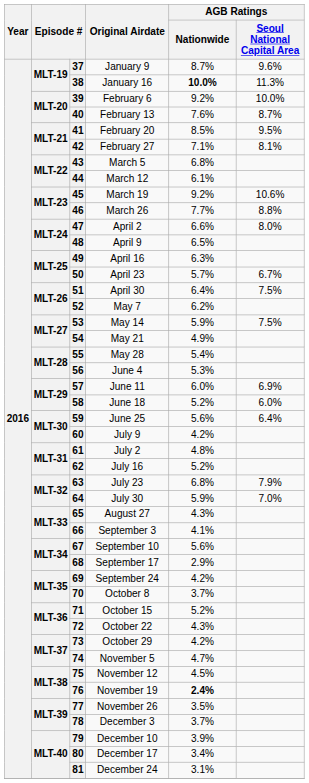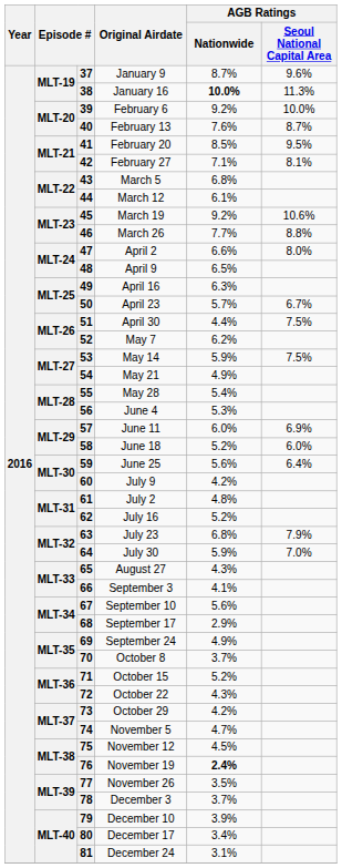51 | AGB Ratings / Nationwide: 6.4% -> 4.4%
69 | AGB Ratings / Nationwide: 4.2% -> 4.9%
